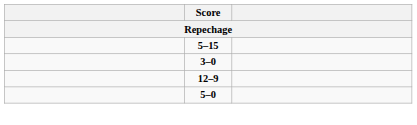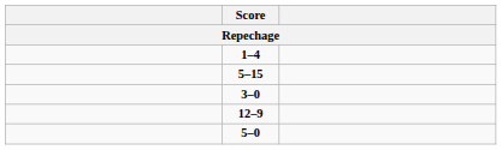+ row: 1–4
